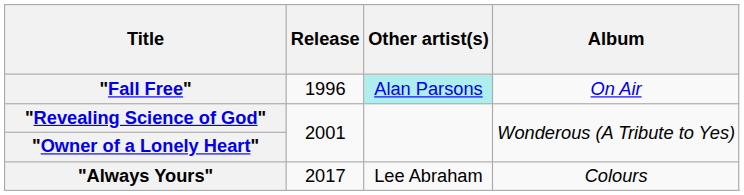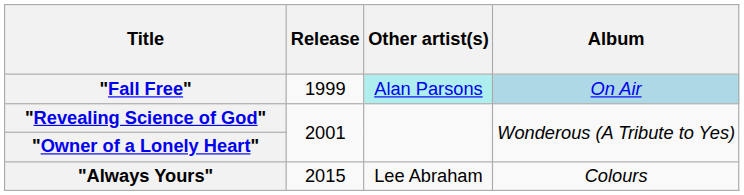"Fall Free" | Release: 1996 -> 1999
"Fall Free" | Album: no background -> lightblue background
"Always Yours" | Release: 2017 -> 2015
